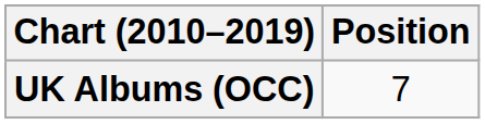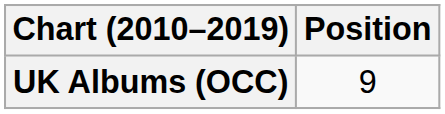UK Albums (OCC) | Position: 7 -> 9
